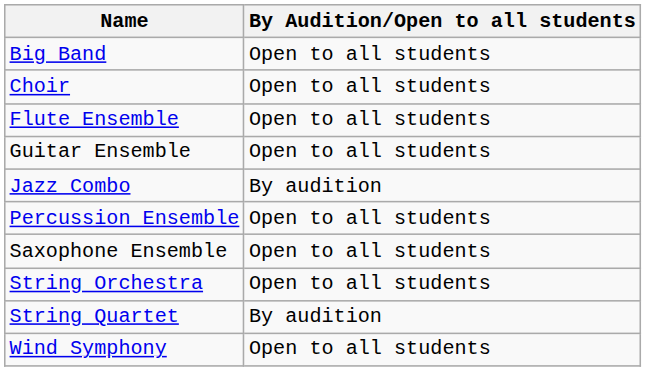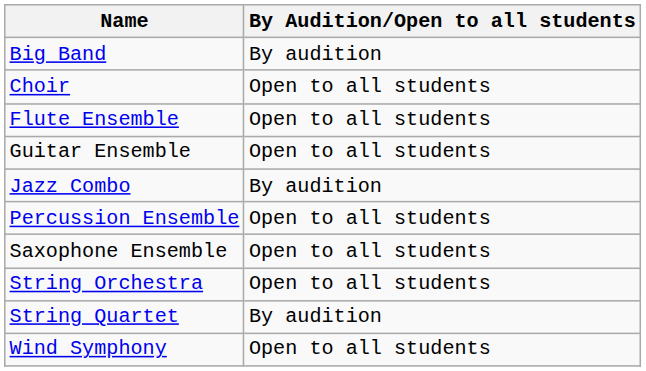Big Band | By Audition/Open to all students: Open to all students -> By audition
